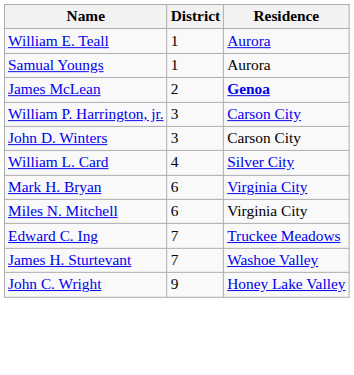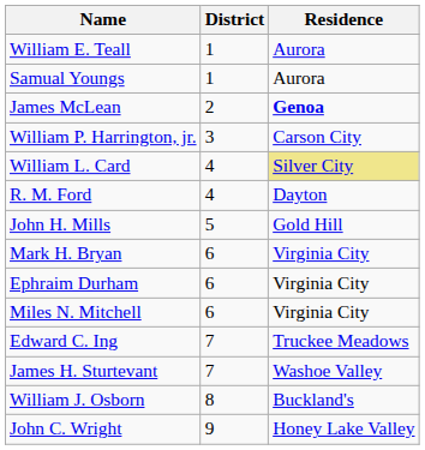- row: John D. Winters | 3 | Carson City
William L. Card | Residence: no background -> khaki background
+ row: R. M. Ford | 4 | Dayton
+ row: John H. Mills | 5 | Gold Hill
+ row: Ephraim Durham | 6 | Virginia City
+ row: William J. Osborn | 8 | Buckland's
